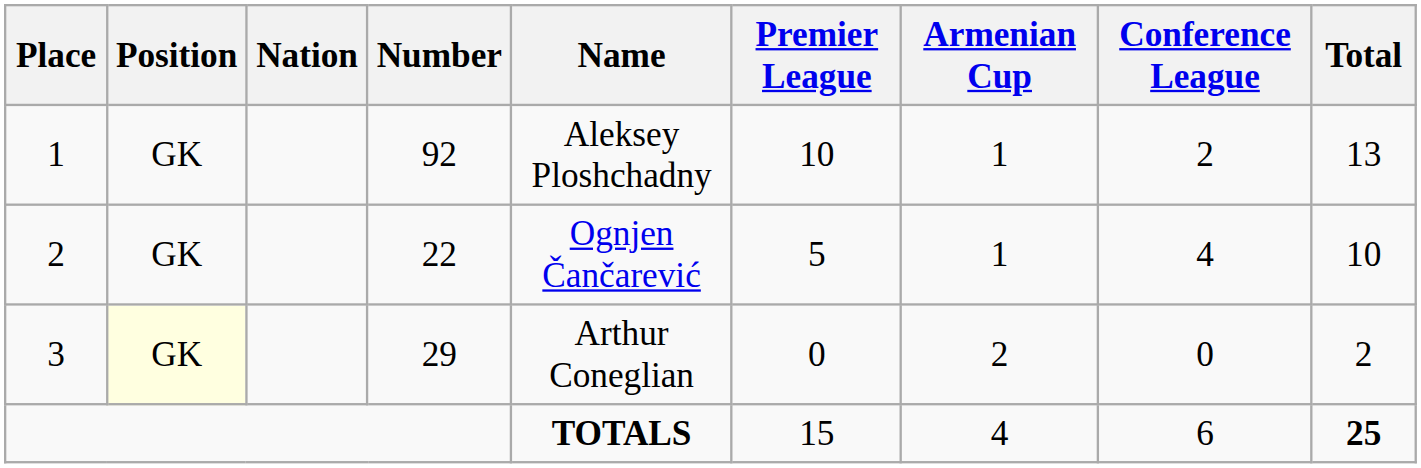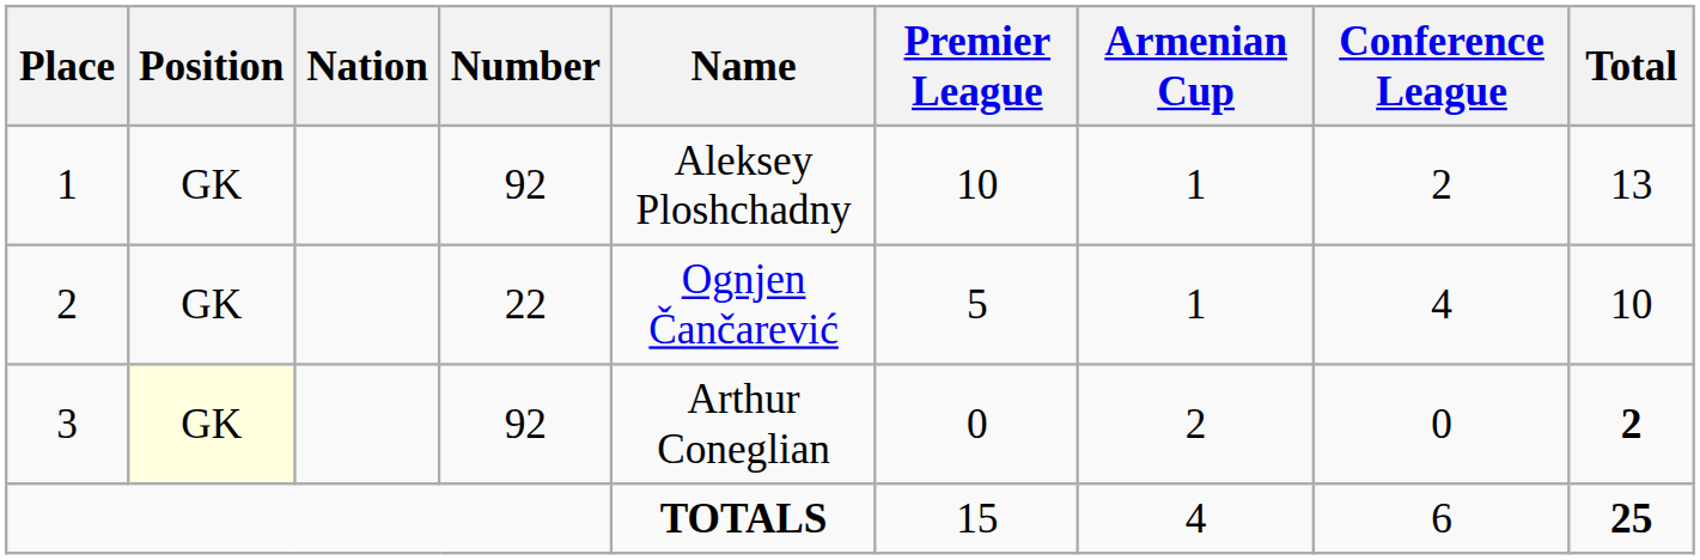3 | Number: 29 -> 92
3 | Total: normal -> bold
